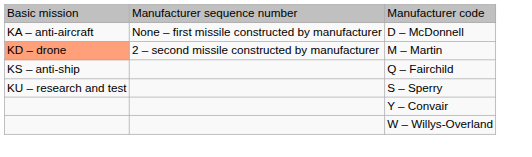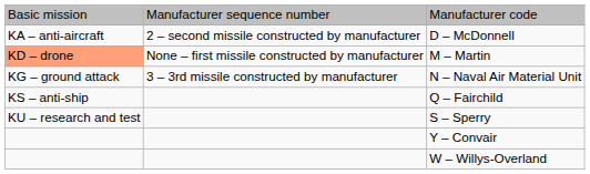D – McDonnell | column 2: None – first missile constructed by manufacturer -> 2 – second missile constructed by manufacturer
M – Martin | column 2: 2 – second missile constructed by manufacturer -> None – first missile constructed by manufacturer
+ row: KG – ground attack | 3 – 3rd missile constructed by manufacturer | N – Naval Air Material Unit
